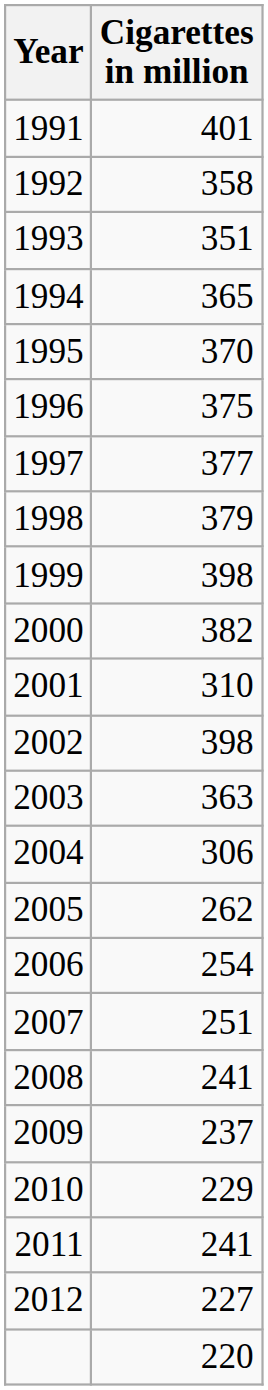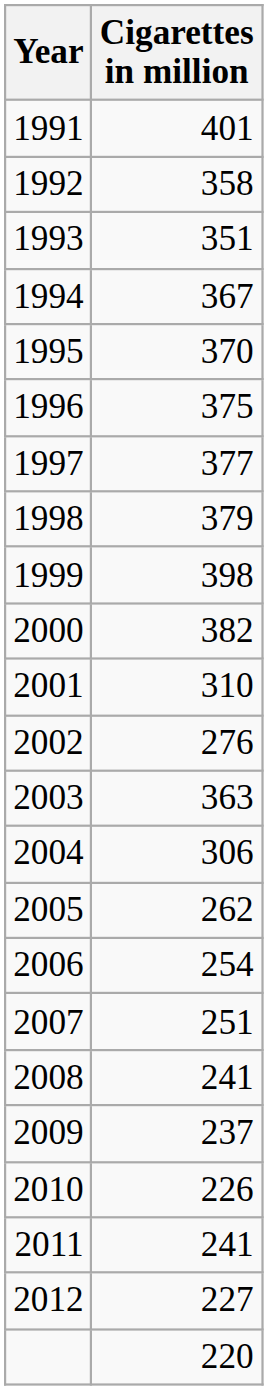1994 | Cigarettes in million: 365 -> 367
2002 | Cigarettes in million: 398 -> 276
2010 | Cigarettes in million: 229 -> 226
